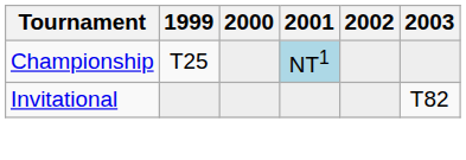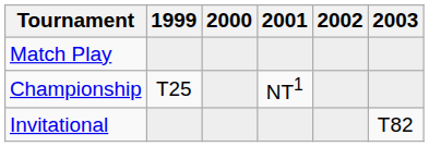+ row: Match Play
Championship | 2001: lightblue background -> no background
